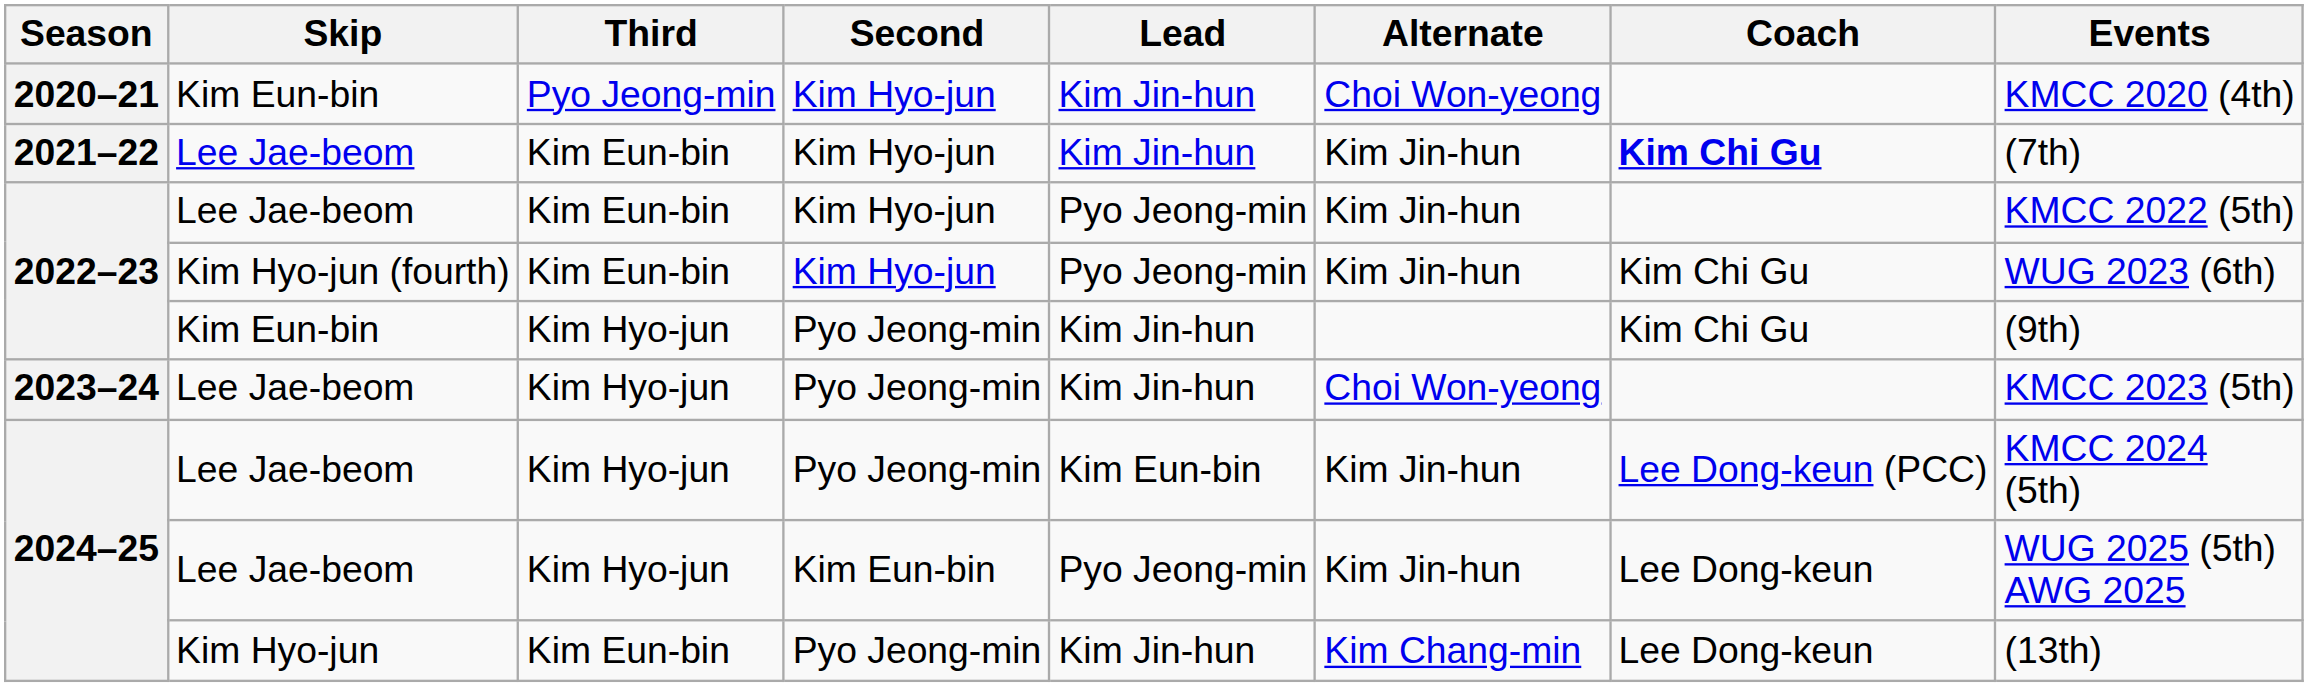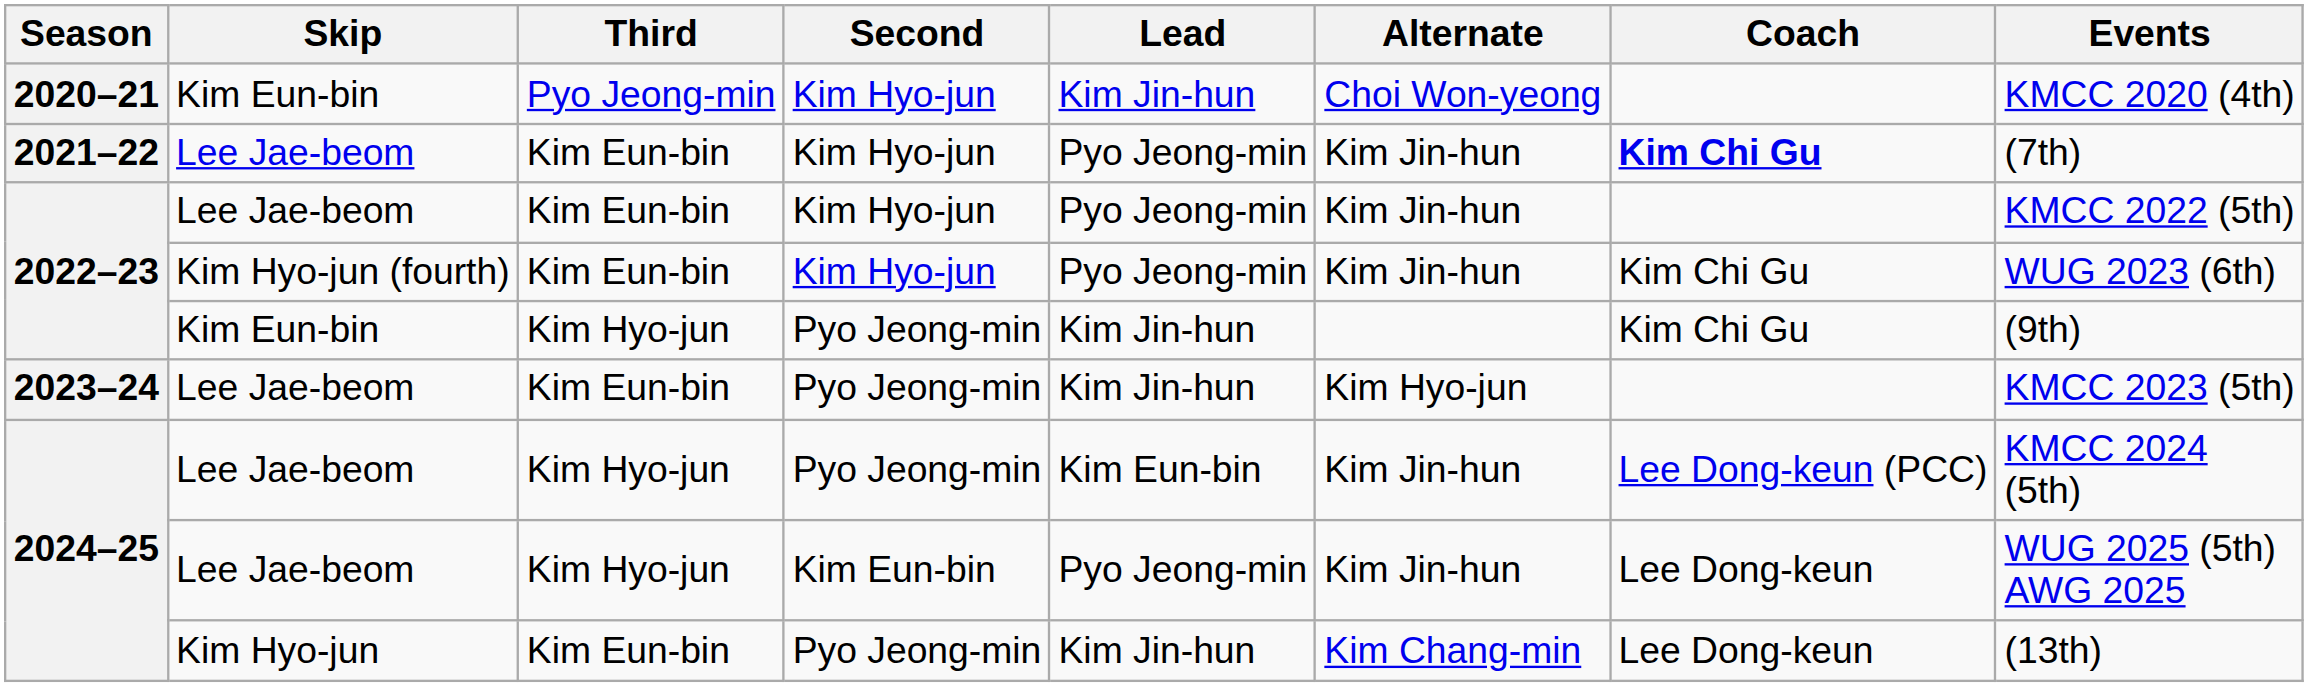2021–22 | Lead: Kim Jin-hun -> Pyo Jeong-min
2023–24 | Third: Kim Hyo-jun -> Kim Eun-bin
2023–24 | Alternate: Choi Won-yeong -> Kim Hyo-jun
